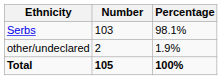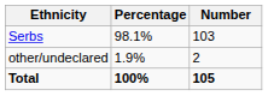columns swapped: Number <-> Percentage
